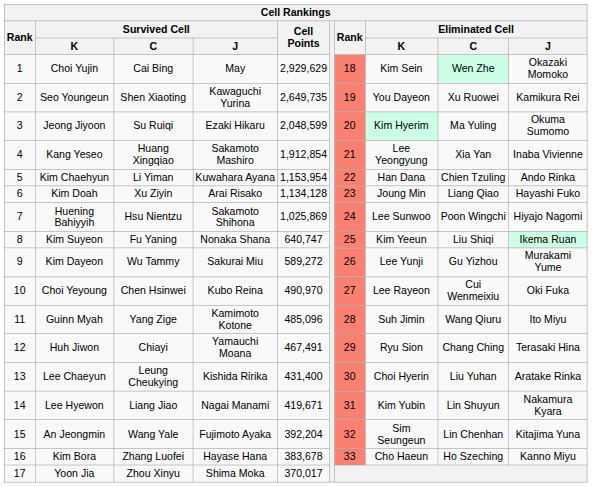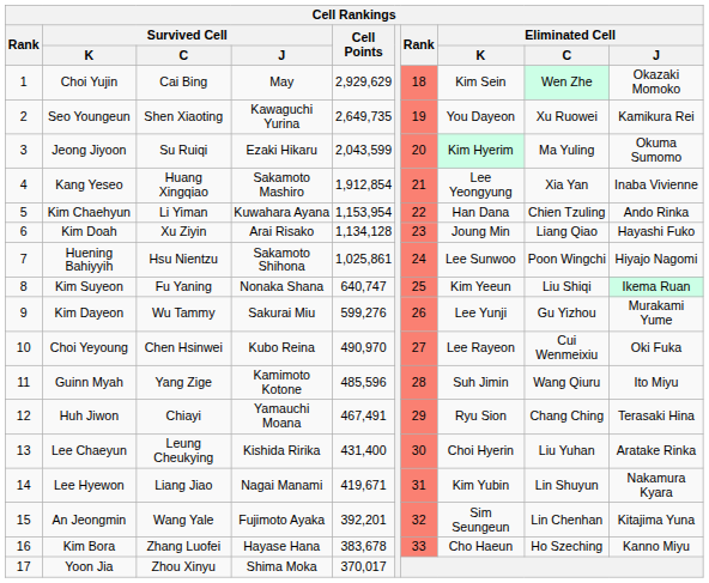Jeong Jiyoon | Cell Rankings / Cell Points: 2,048,599 -> 2,043,599
Huening Bahiyyih | Cell Rankings / Cell Points: 1,025,869 -> 1,025,861
Kim Dayeon | Cell Rankings / Cell Points: 589,272 -> 599,276
Guinn Myah | Cell Rankings / Cell Points: 485,096 -> 485,596
An Jeongmin | Cell Rankings / Cell Points: 392,204 -> 392,201
